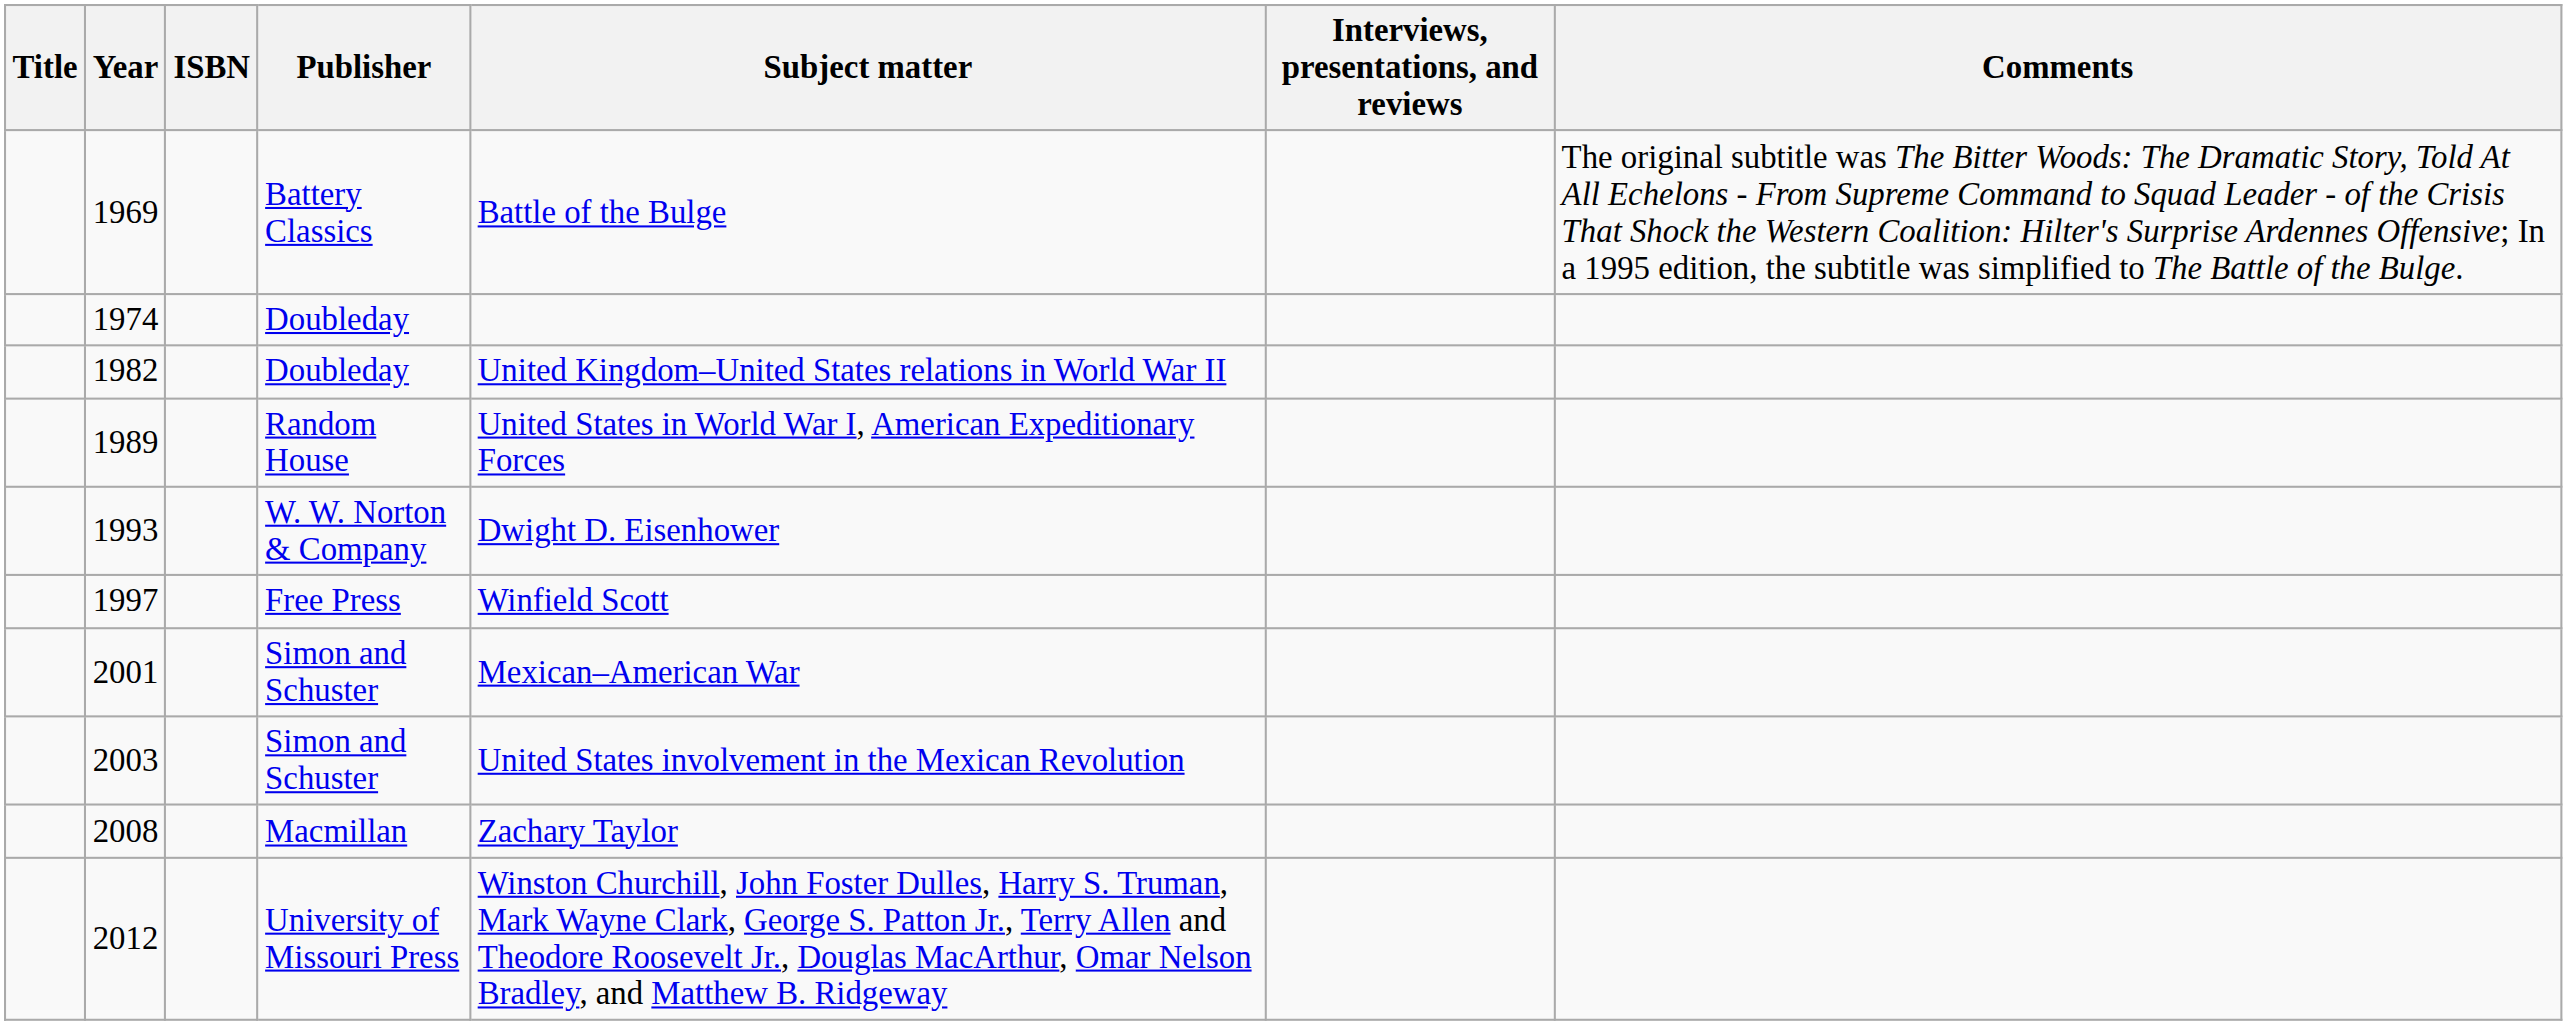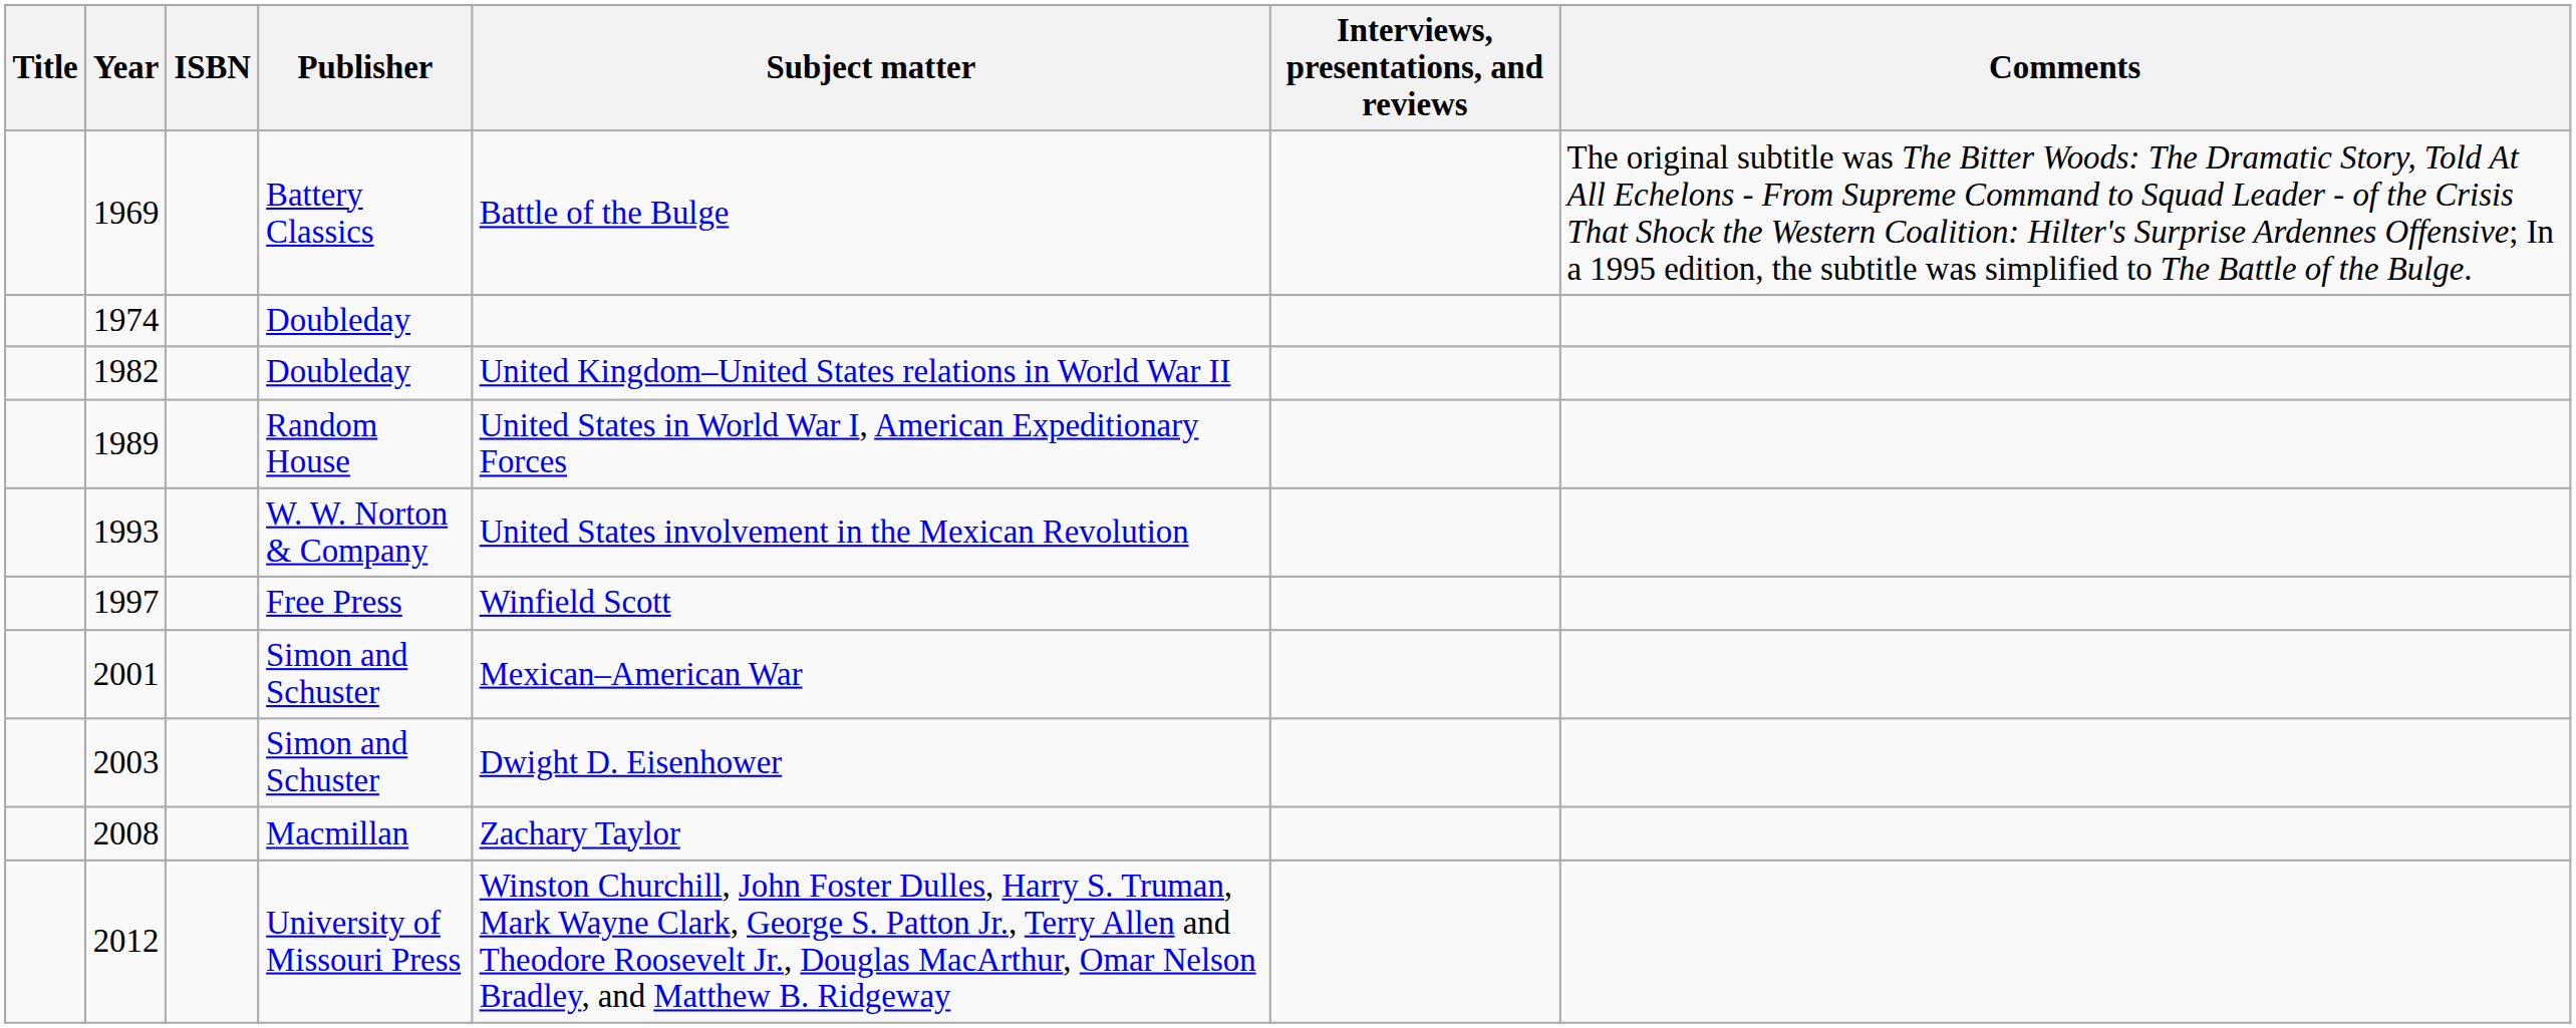1993 | Subject matter: Dwight D. Eisenhower -> United States involvement in the Mexican Revolution
2003 | Subject matter: United States involvement in the Mexican Revolution -> Dwight D. Eisenhower
